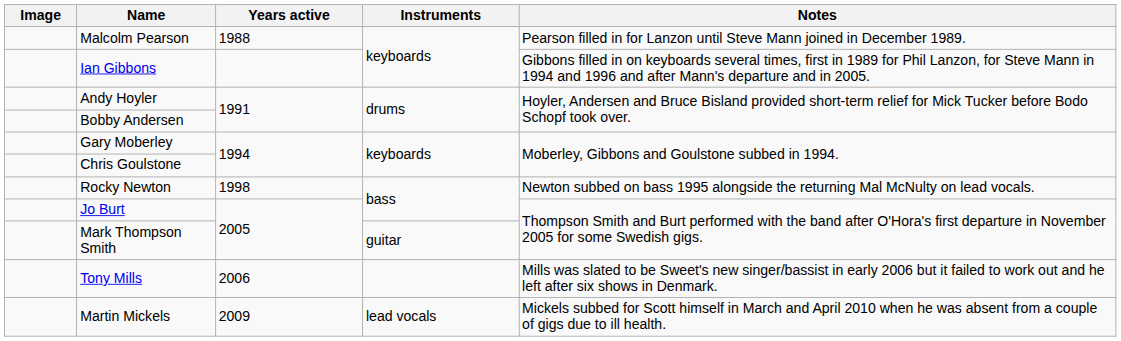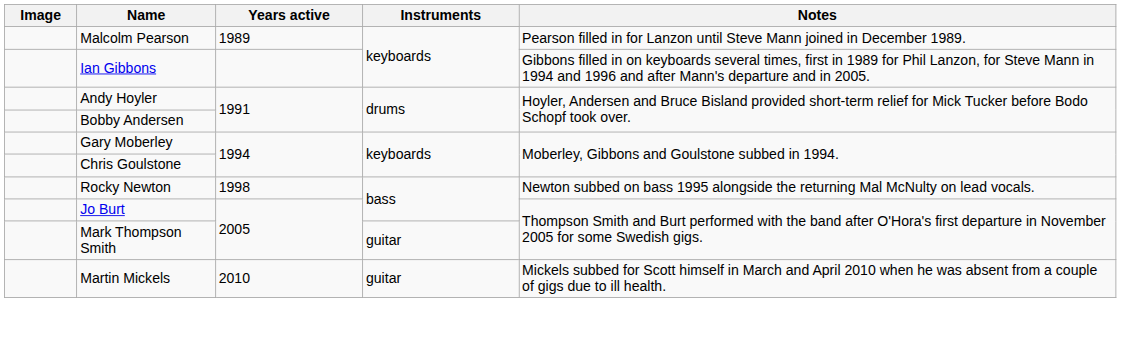Malcolm Pearson | Years active: 1988 -> 1989
- row: Tony Mills | 2006 | Mills was slated to be Sweet's new singer/bassist in early 2006 but it failed to work out and he left after six shows in Denmark.
Martin Mickels | Years active: 2009 -> 2010
Martin Mickels | Instruments: lead vocals -> guitar
